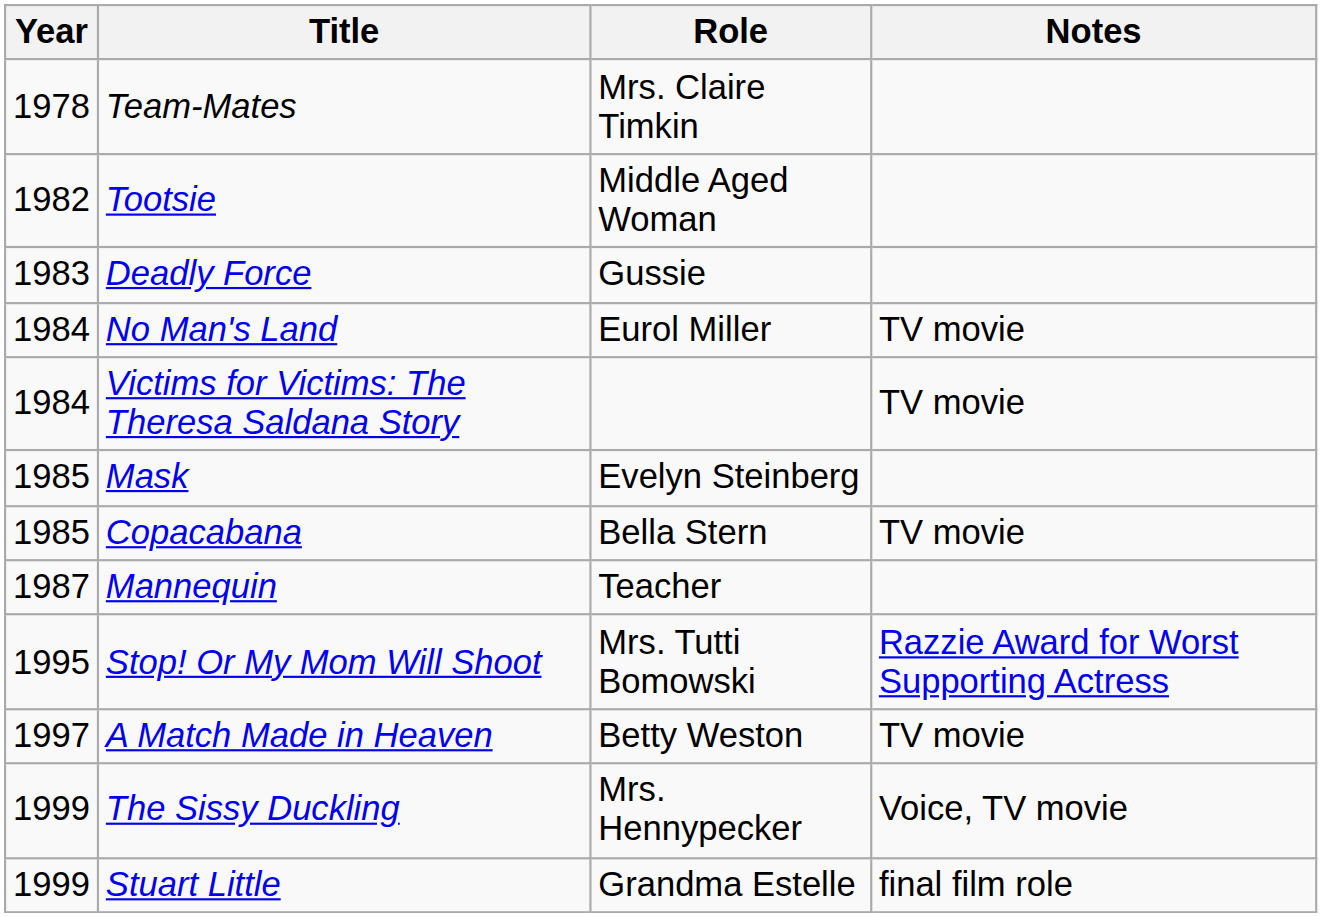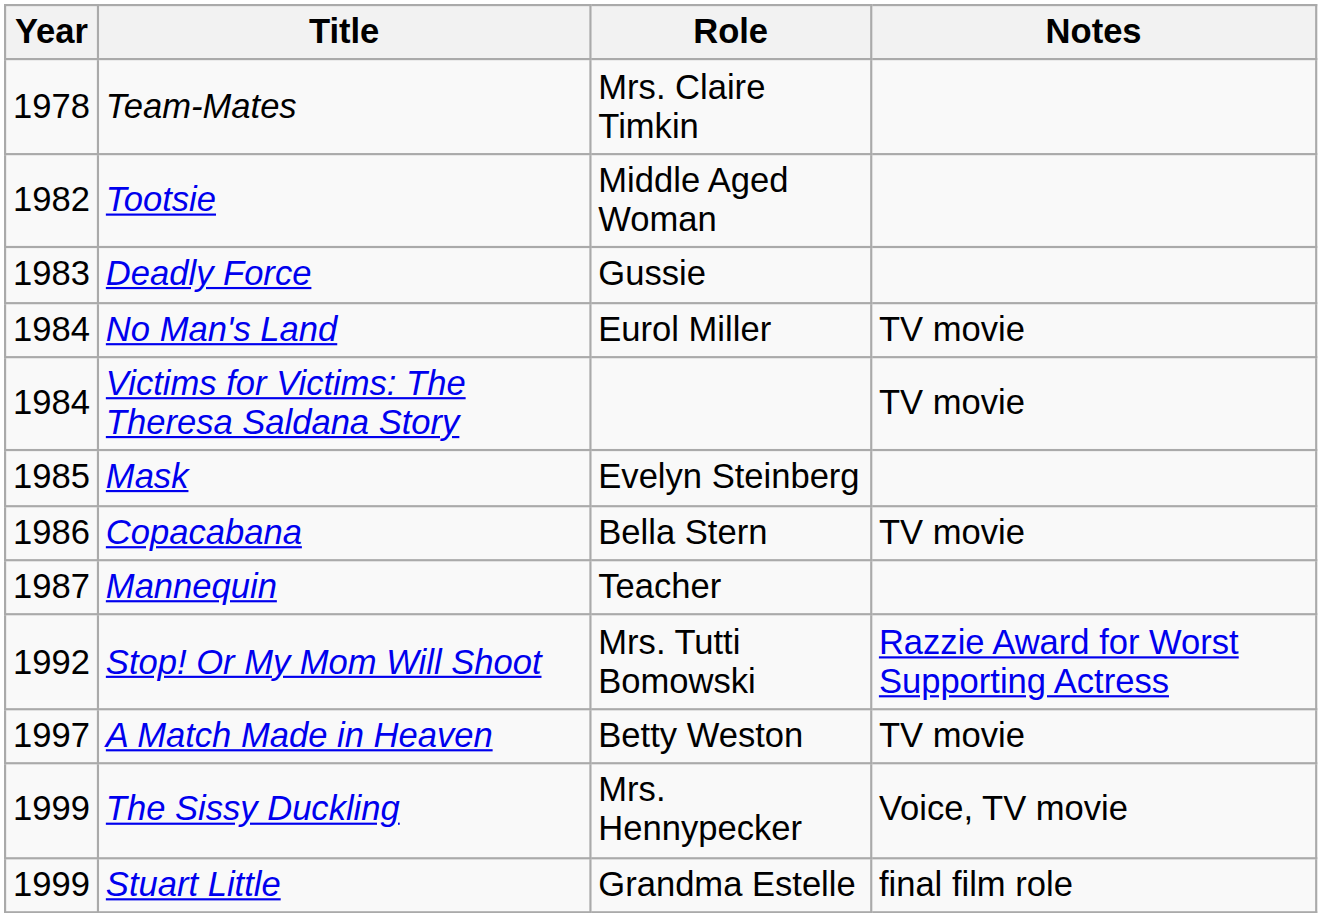Copacabana | Year: 1985 -> 1986
Stop! Or My Mom Will Shoot | Year: 1995 -> 1992
